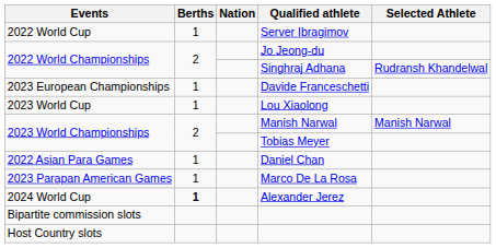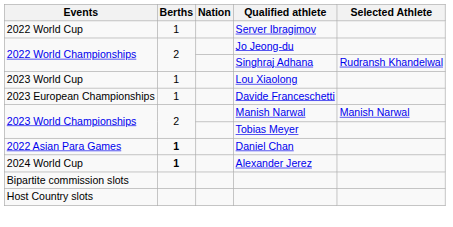rows swapped: Lou Xiaolong <-> Davide Franceschetti
Daniel Chan | Berths: normal -> bold
- row: 2023 Parapan American Games | 1 | Marco De La Rosa
